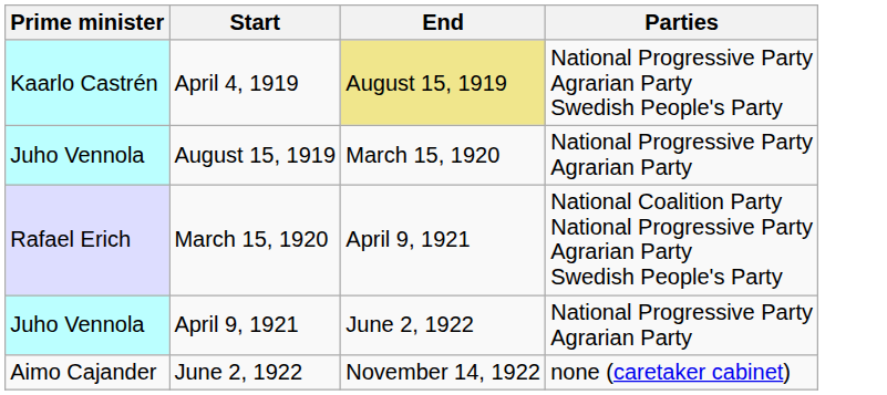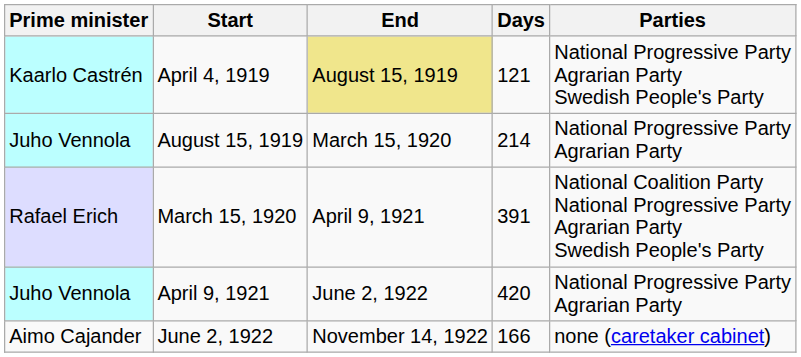+ column: Days | 121 | 214 | 391 | 420 | 166
